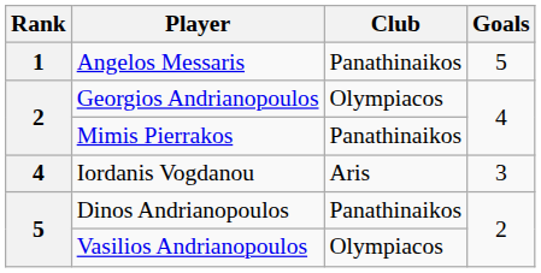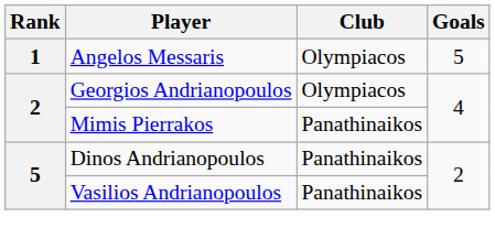Angelos Messaris | Club: Panathinaikos -> Olympiacos
- row: 4 | Iordanis Vogdanou | Aris | 3
Vasilios Andrianopoulos | Club: Olympiacos -> Panathinaikos
